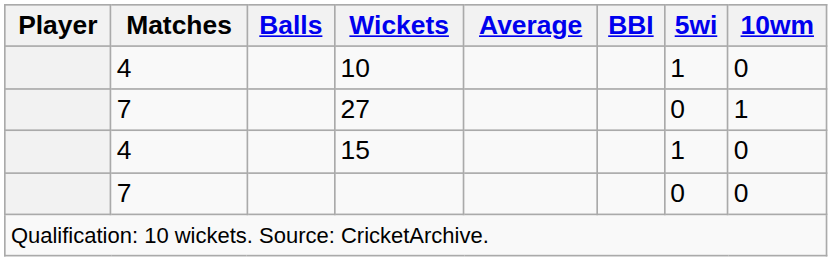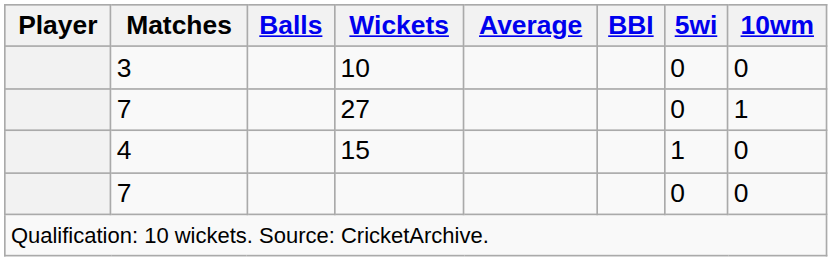10 | Matches: 4 -> 3
10 | 5wi: 1 -> 0
